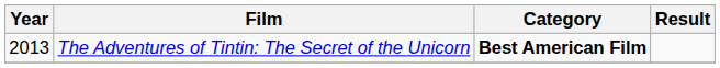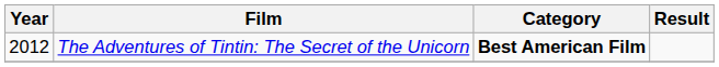The Adventures of Tintin: The Secret of the Unicorn | Year: 2013 -> 2012
